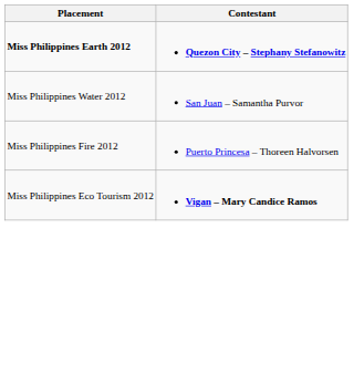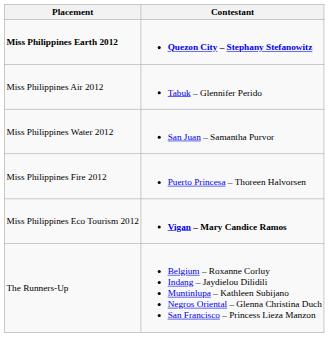+ row: Miss Philippines Air 2012 | Tabuk – Glennifer Perido
+ row: The Runners-Up | Belgium – Roxanne Corluy Indang – Jaydielou Dilidili Muntinlupa – Kathleen Subijano Negros Oriental – Glenna Christina Duch San Francisco – Princess Lieza Manzon
